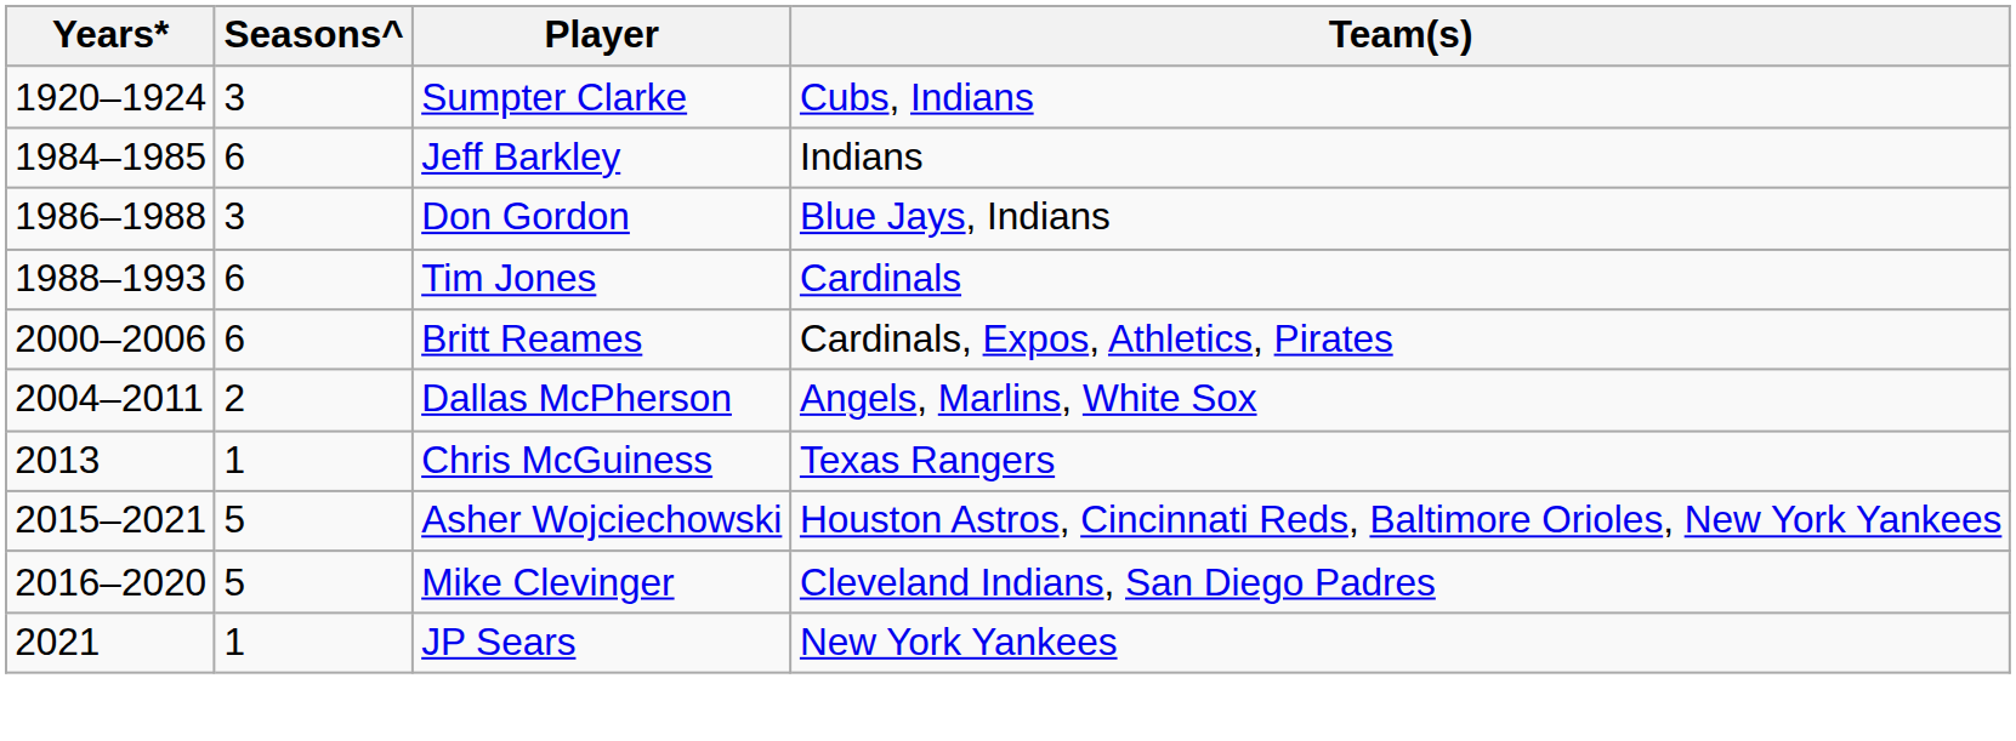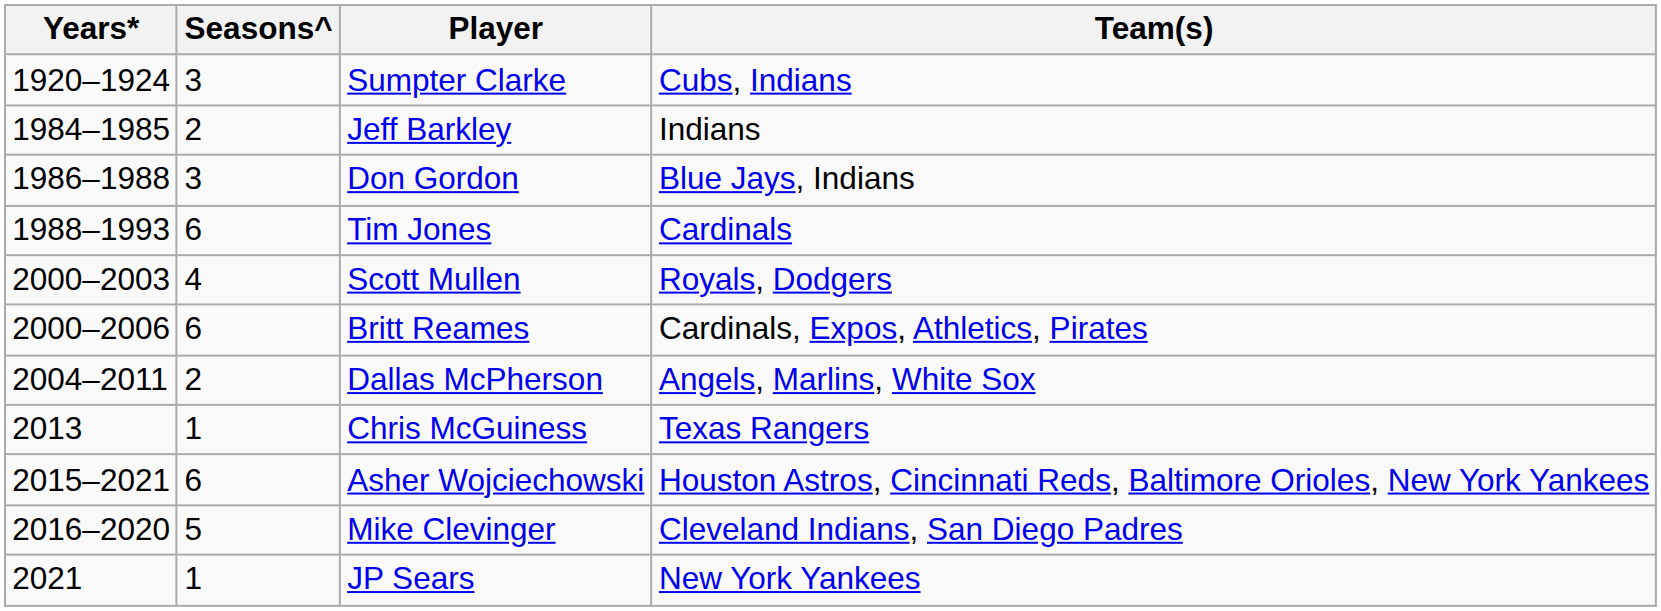Jeff Barkley | Seasons^: 6 -> 2
+ row: 2000–2003 | 4 | Scott Mullen | Royals, Dodgers
Asher Wojciechowski | Seasons^: 5 -> 6
